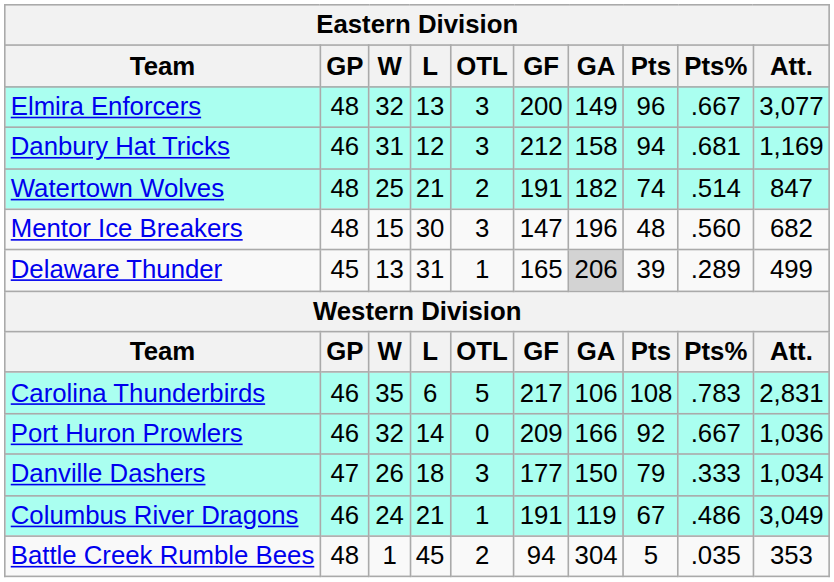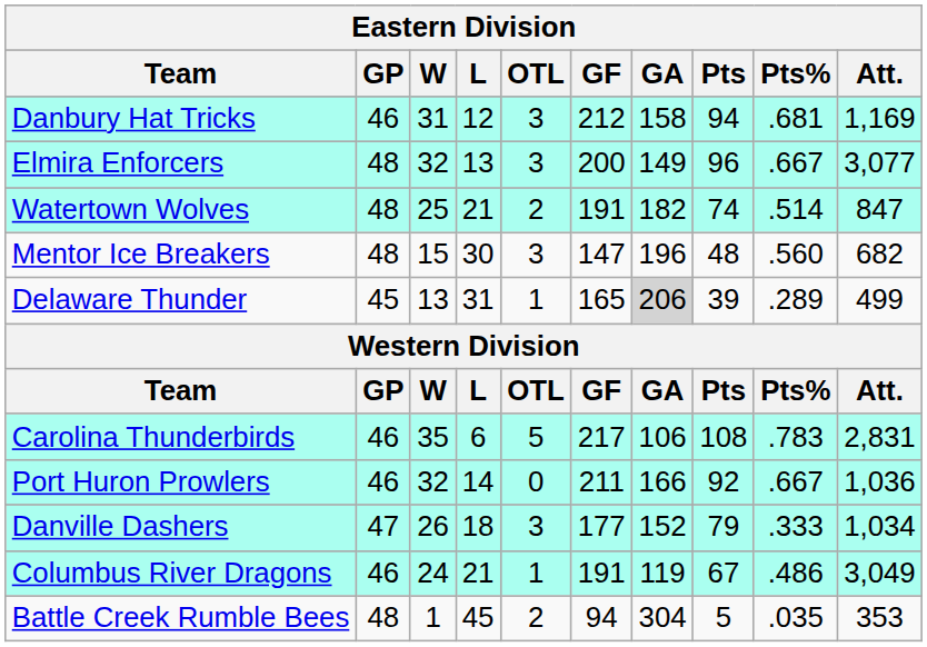rows swapped: Danbury Hat Tricks <-> Elmira Enforcers
Port Huron Prowlers | GF: 209 -> 211
Danville Dashers | GA: 150 -> 152
